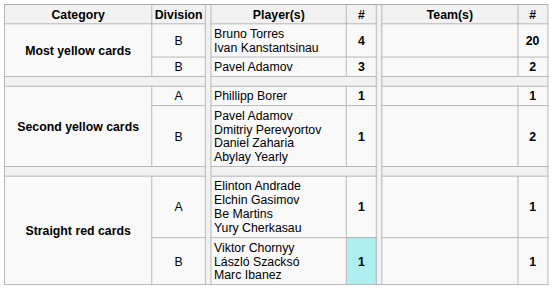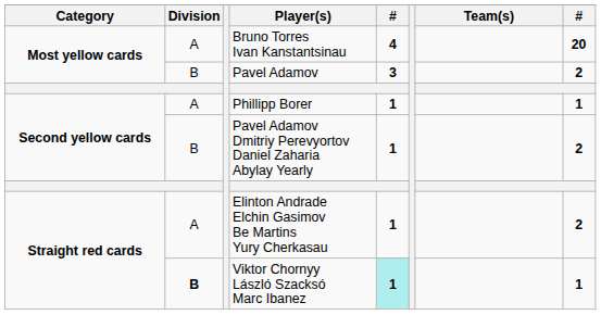Bruno Torres Ivan Kanstantsinau | Division: B -> A
Elinton Andrade Elchin Gasimov Be Martins Yury Cherkasau | column 8: 1 -> 2
Viktor Chornyy László Szacksó Marc Ibanez | Division: normal -> bold
